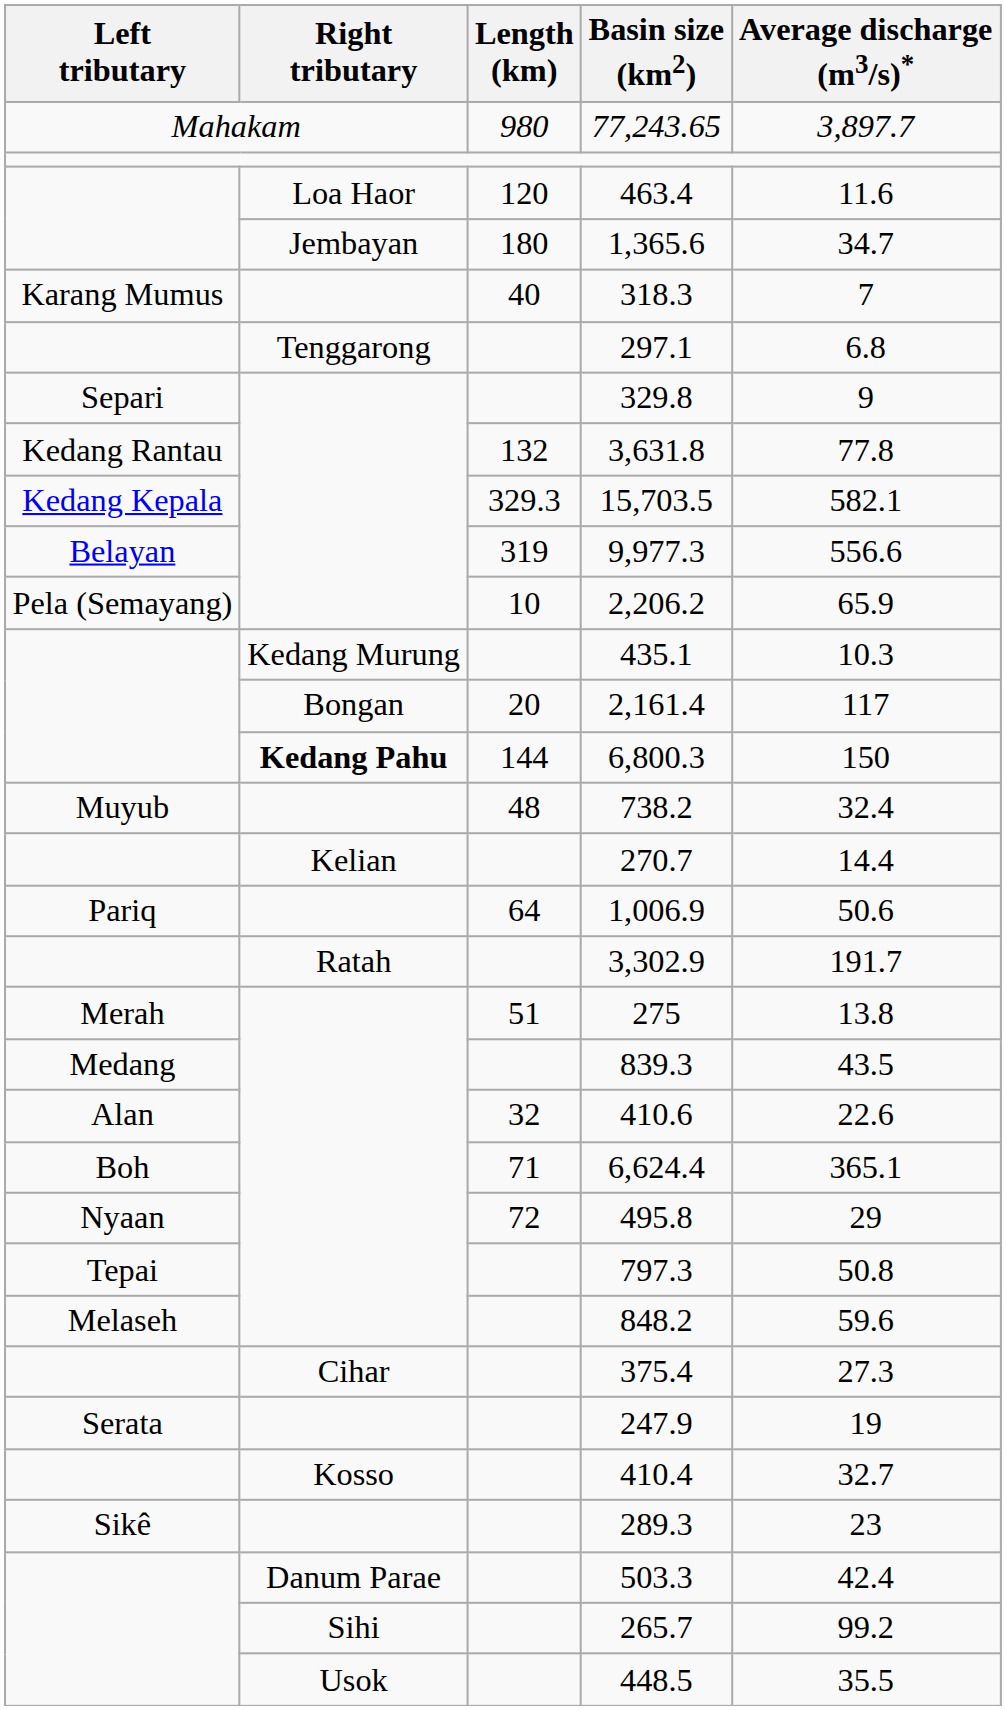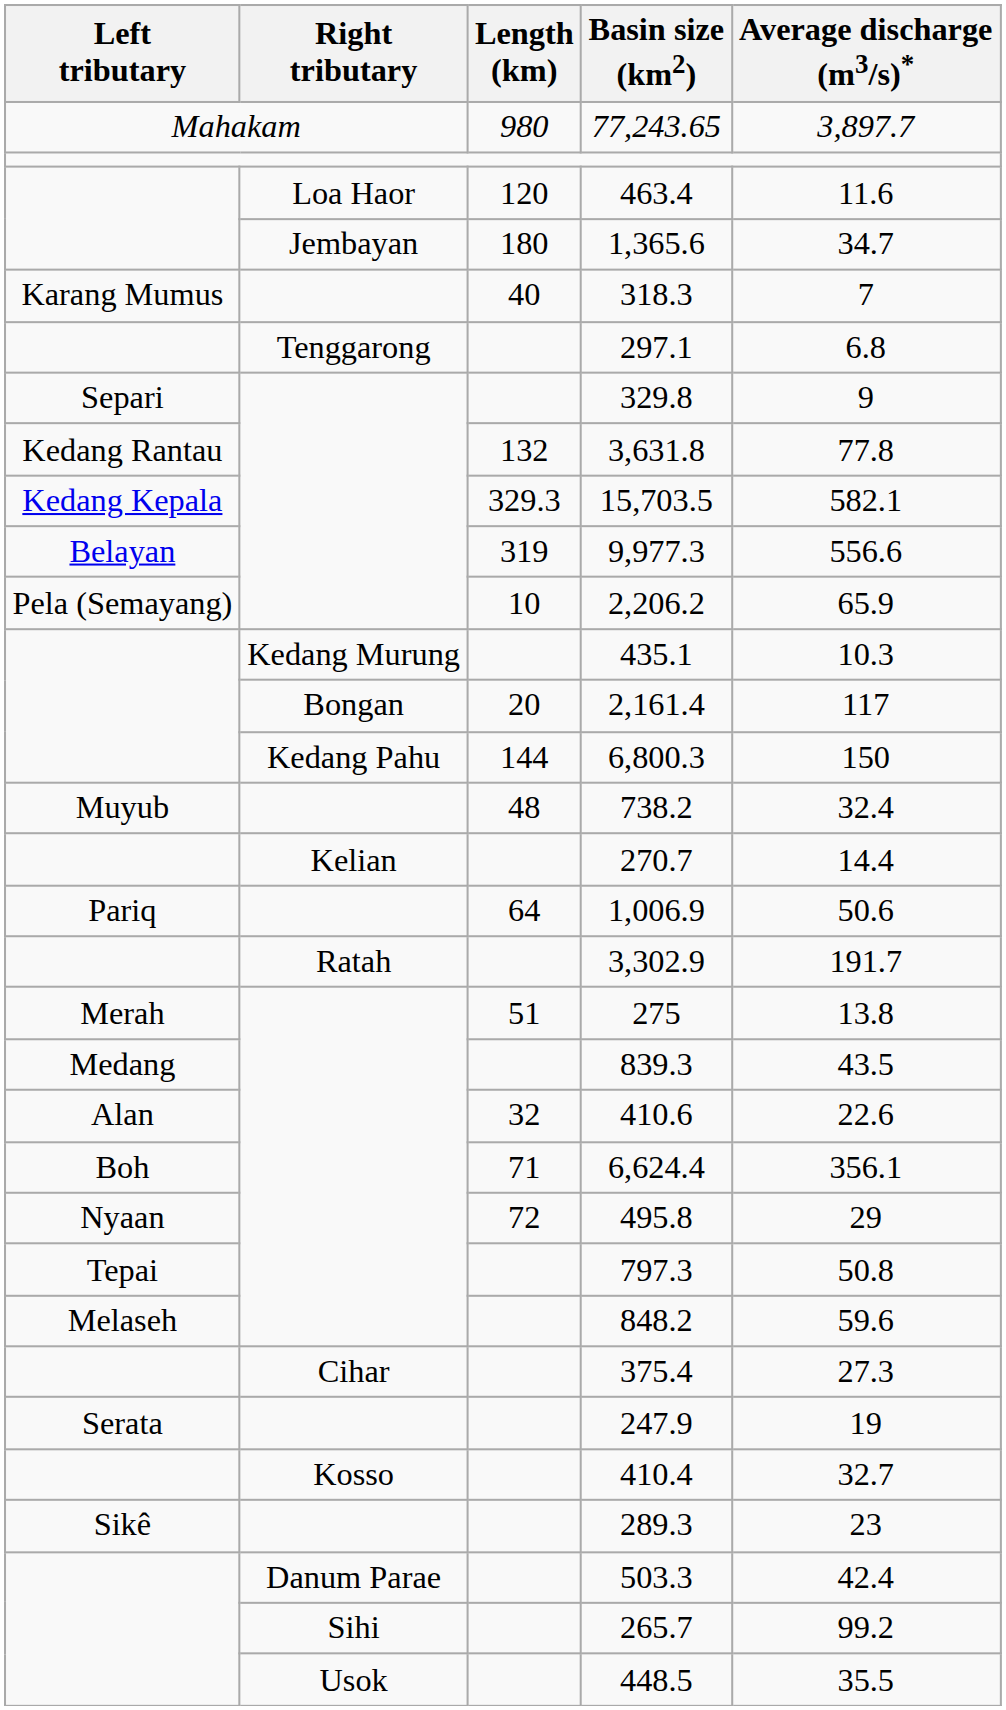6,800.3 | Right tributary: bold -> normal
6,624.4 | Average discharge (m3/s)*: 365.1 -> 356.1
